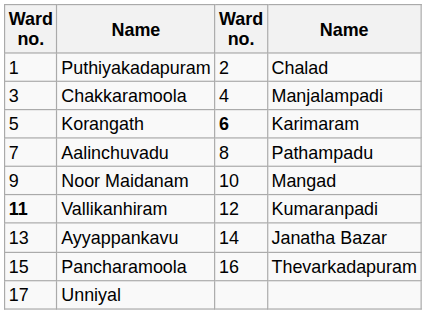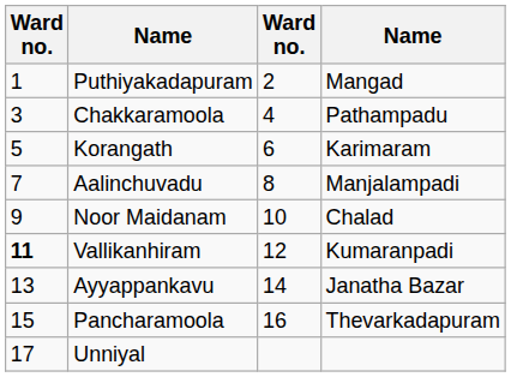Puthiyakadapuram | column 4: Chalad -> Mangad
Chakkaramoola | column 4: Manjalampadi -> Pathampadu
Korangath | column 3: bold -> normal
Aalinchuvadu | column 4: Pathampadu -> Manjalampadi
Noor Maidanam | column 4: Mangad -> Chalad
